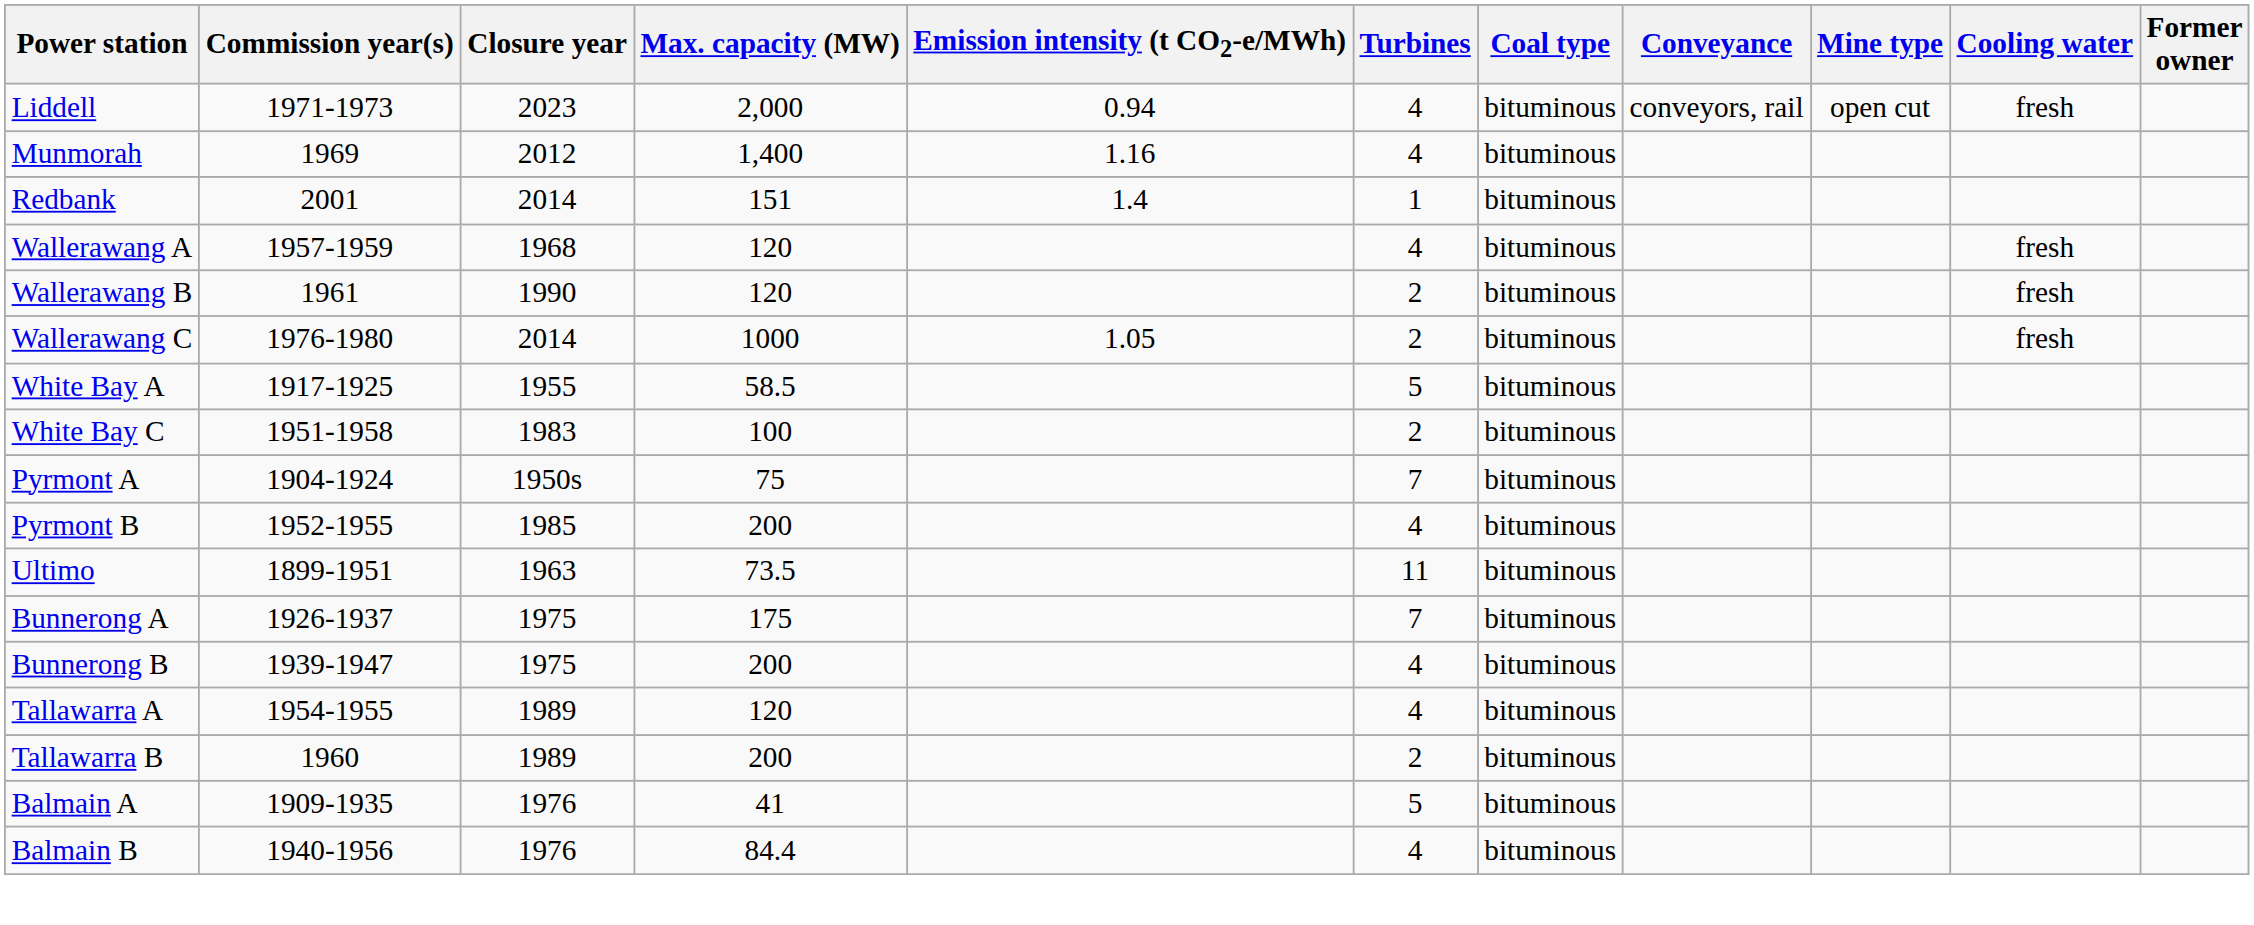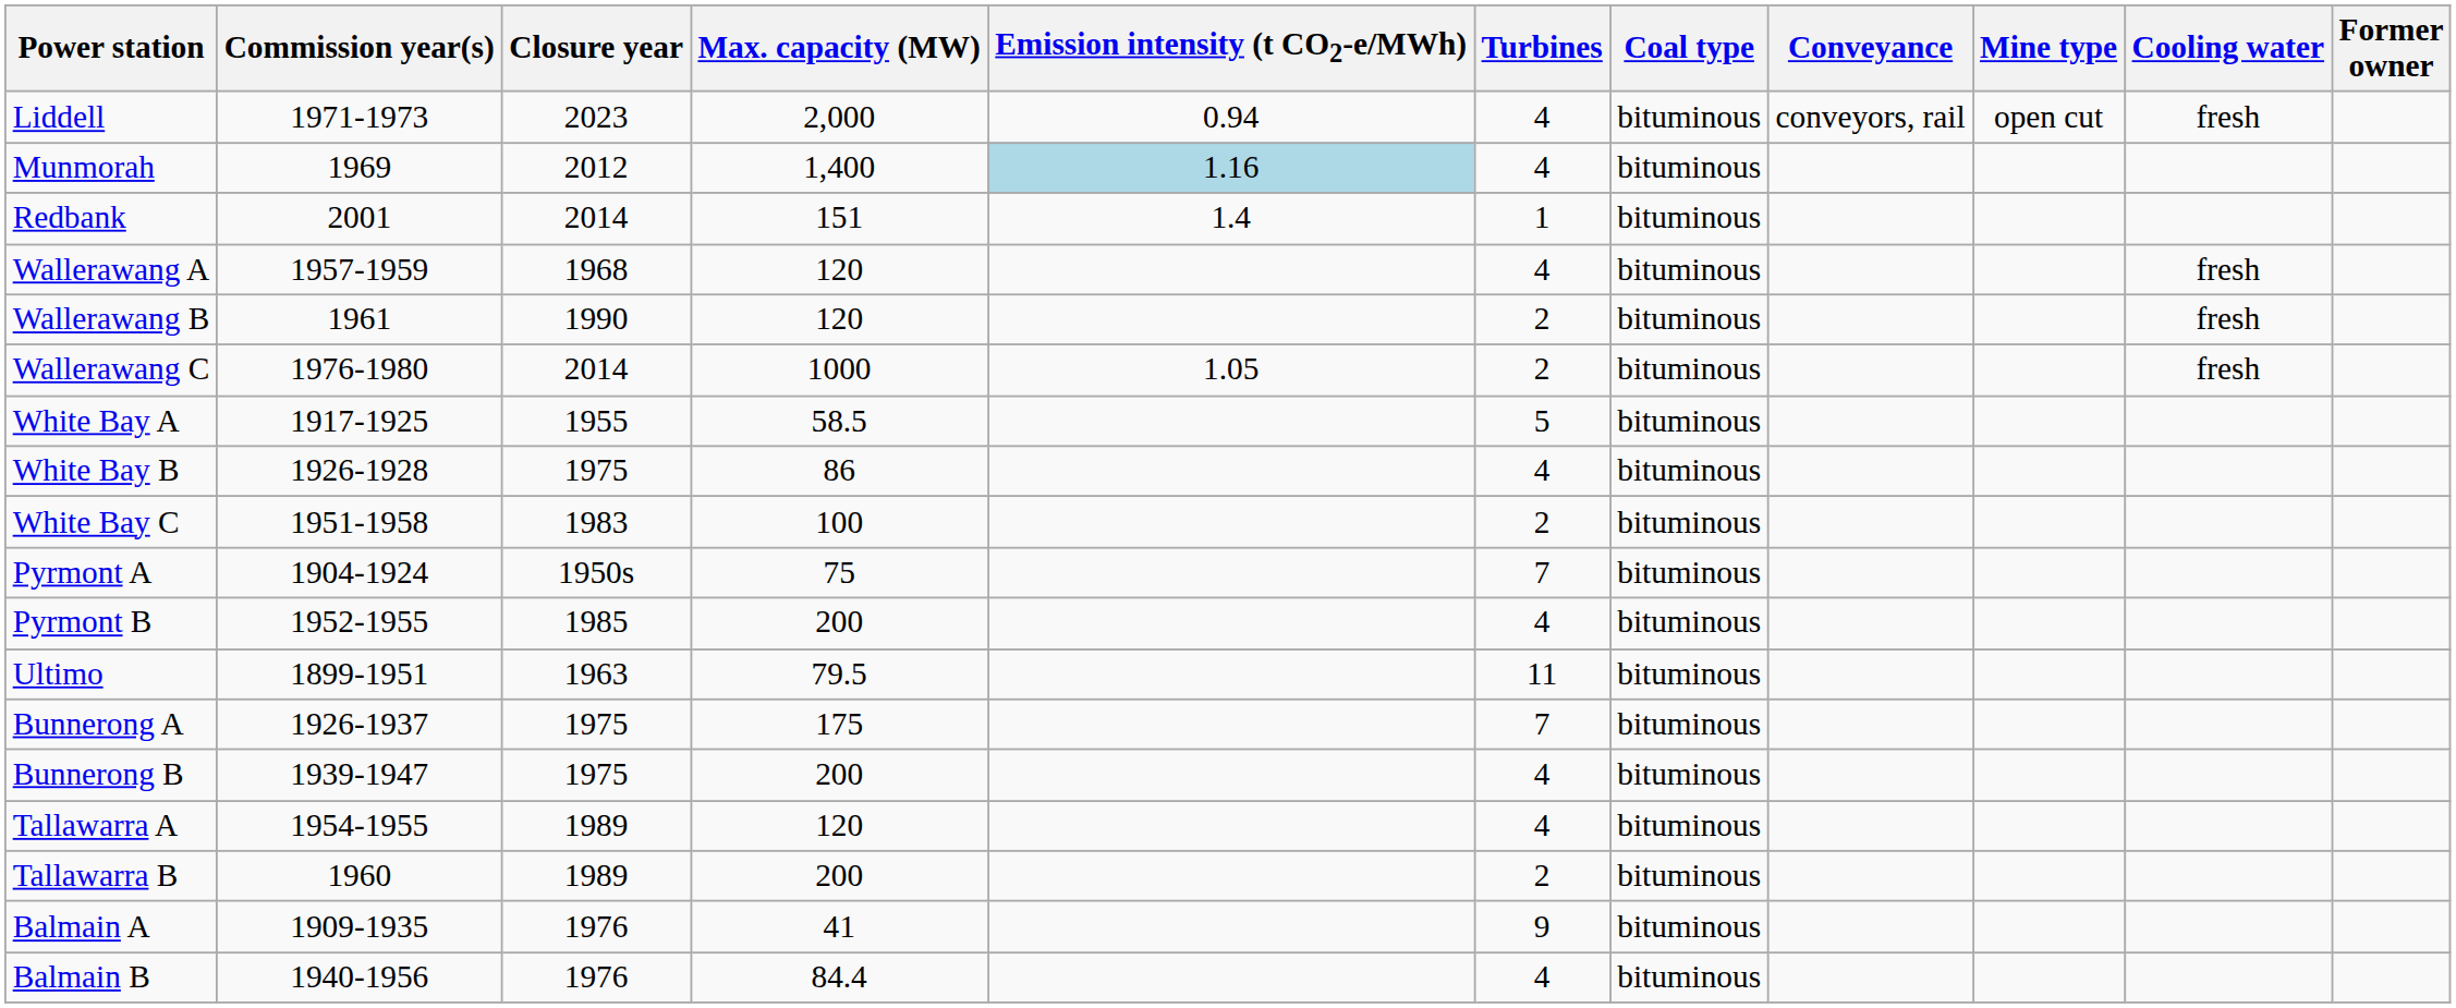Munmorah | Emission intensity (t CO2-e/MWh): no background -> lightblue background
+ row: White Bay B | 1926-1928 | 1975 | 86 | 4 | bituminous
Ultimo | Max. capacity (MW): 73.5 -> 79.5
Balmain A | Turbines: 5 -> 9
